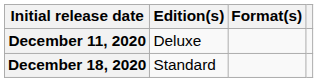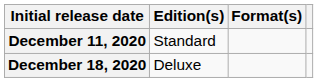December 11, 2020 | Edition(s): Deluxe -> Standard
December 18, 2020 | Edition(s): Standard -> Deluxe
